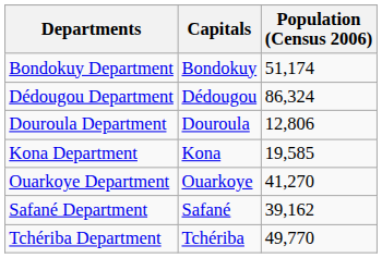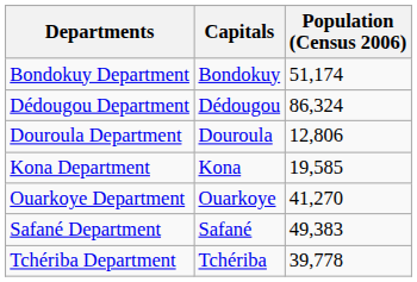Safané Department | Population (Census 2006): 39,162 -> 49,383
Tchériba Department | Population (Census 2006): 49,770 -> 39,778
